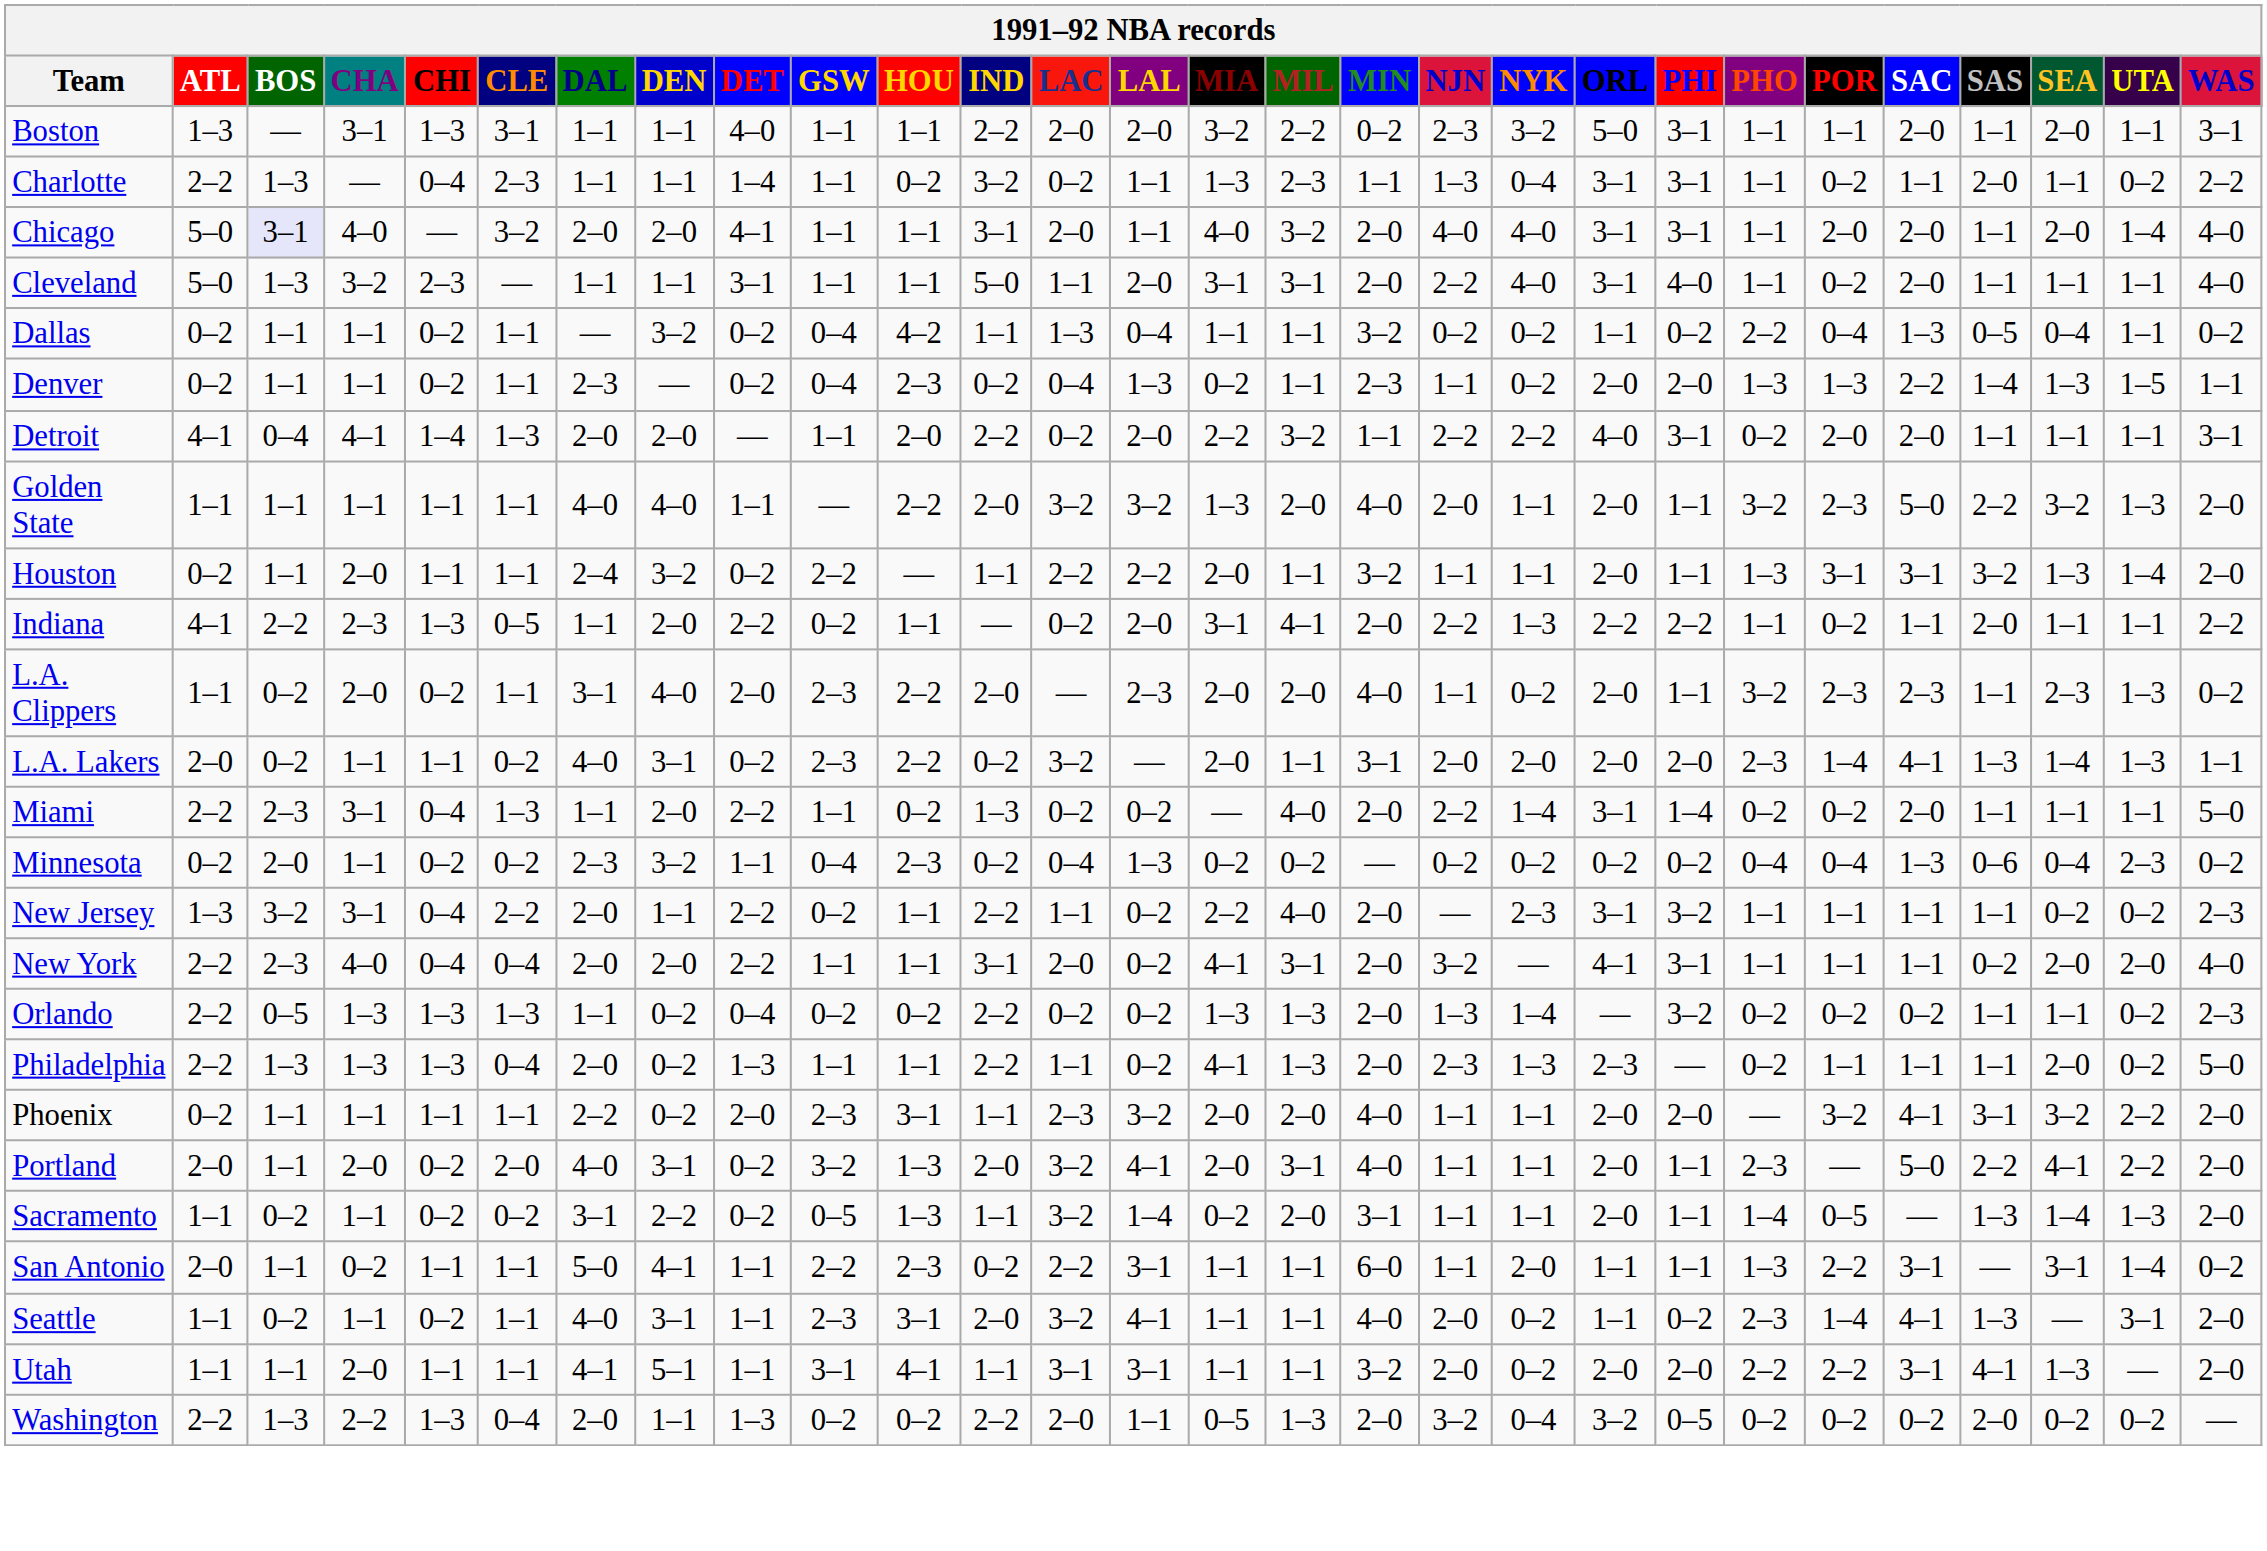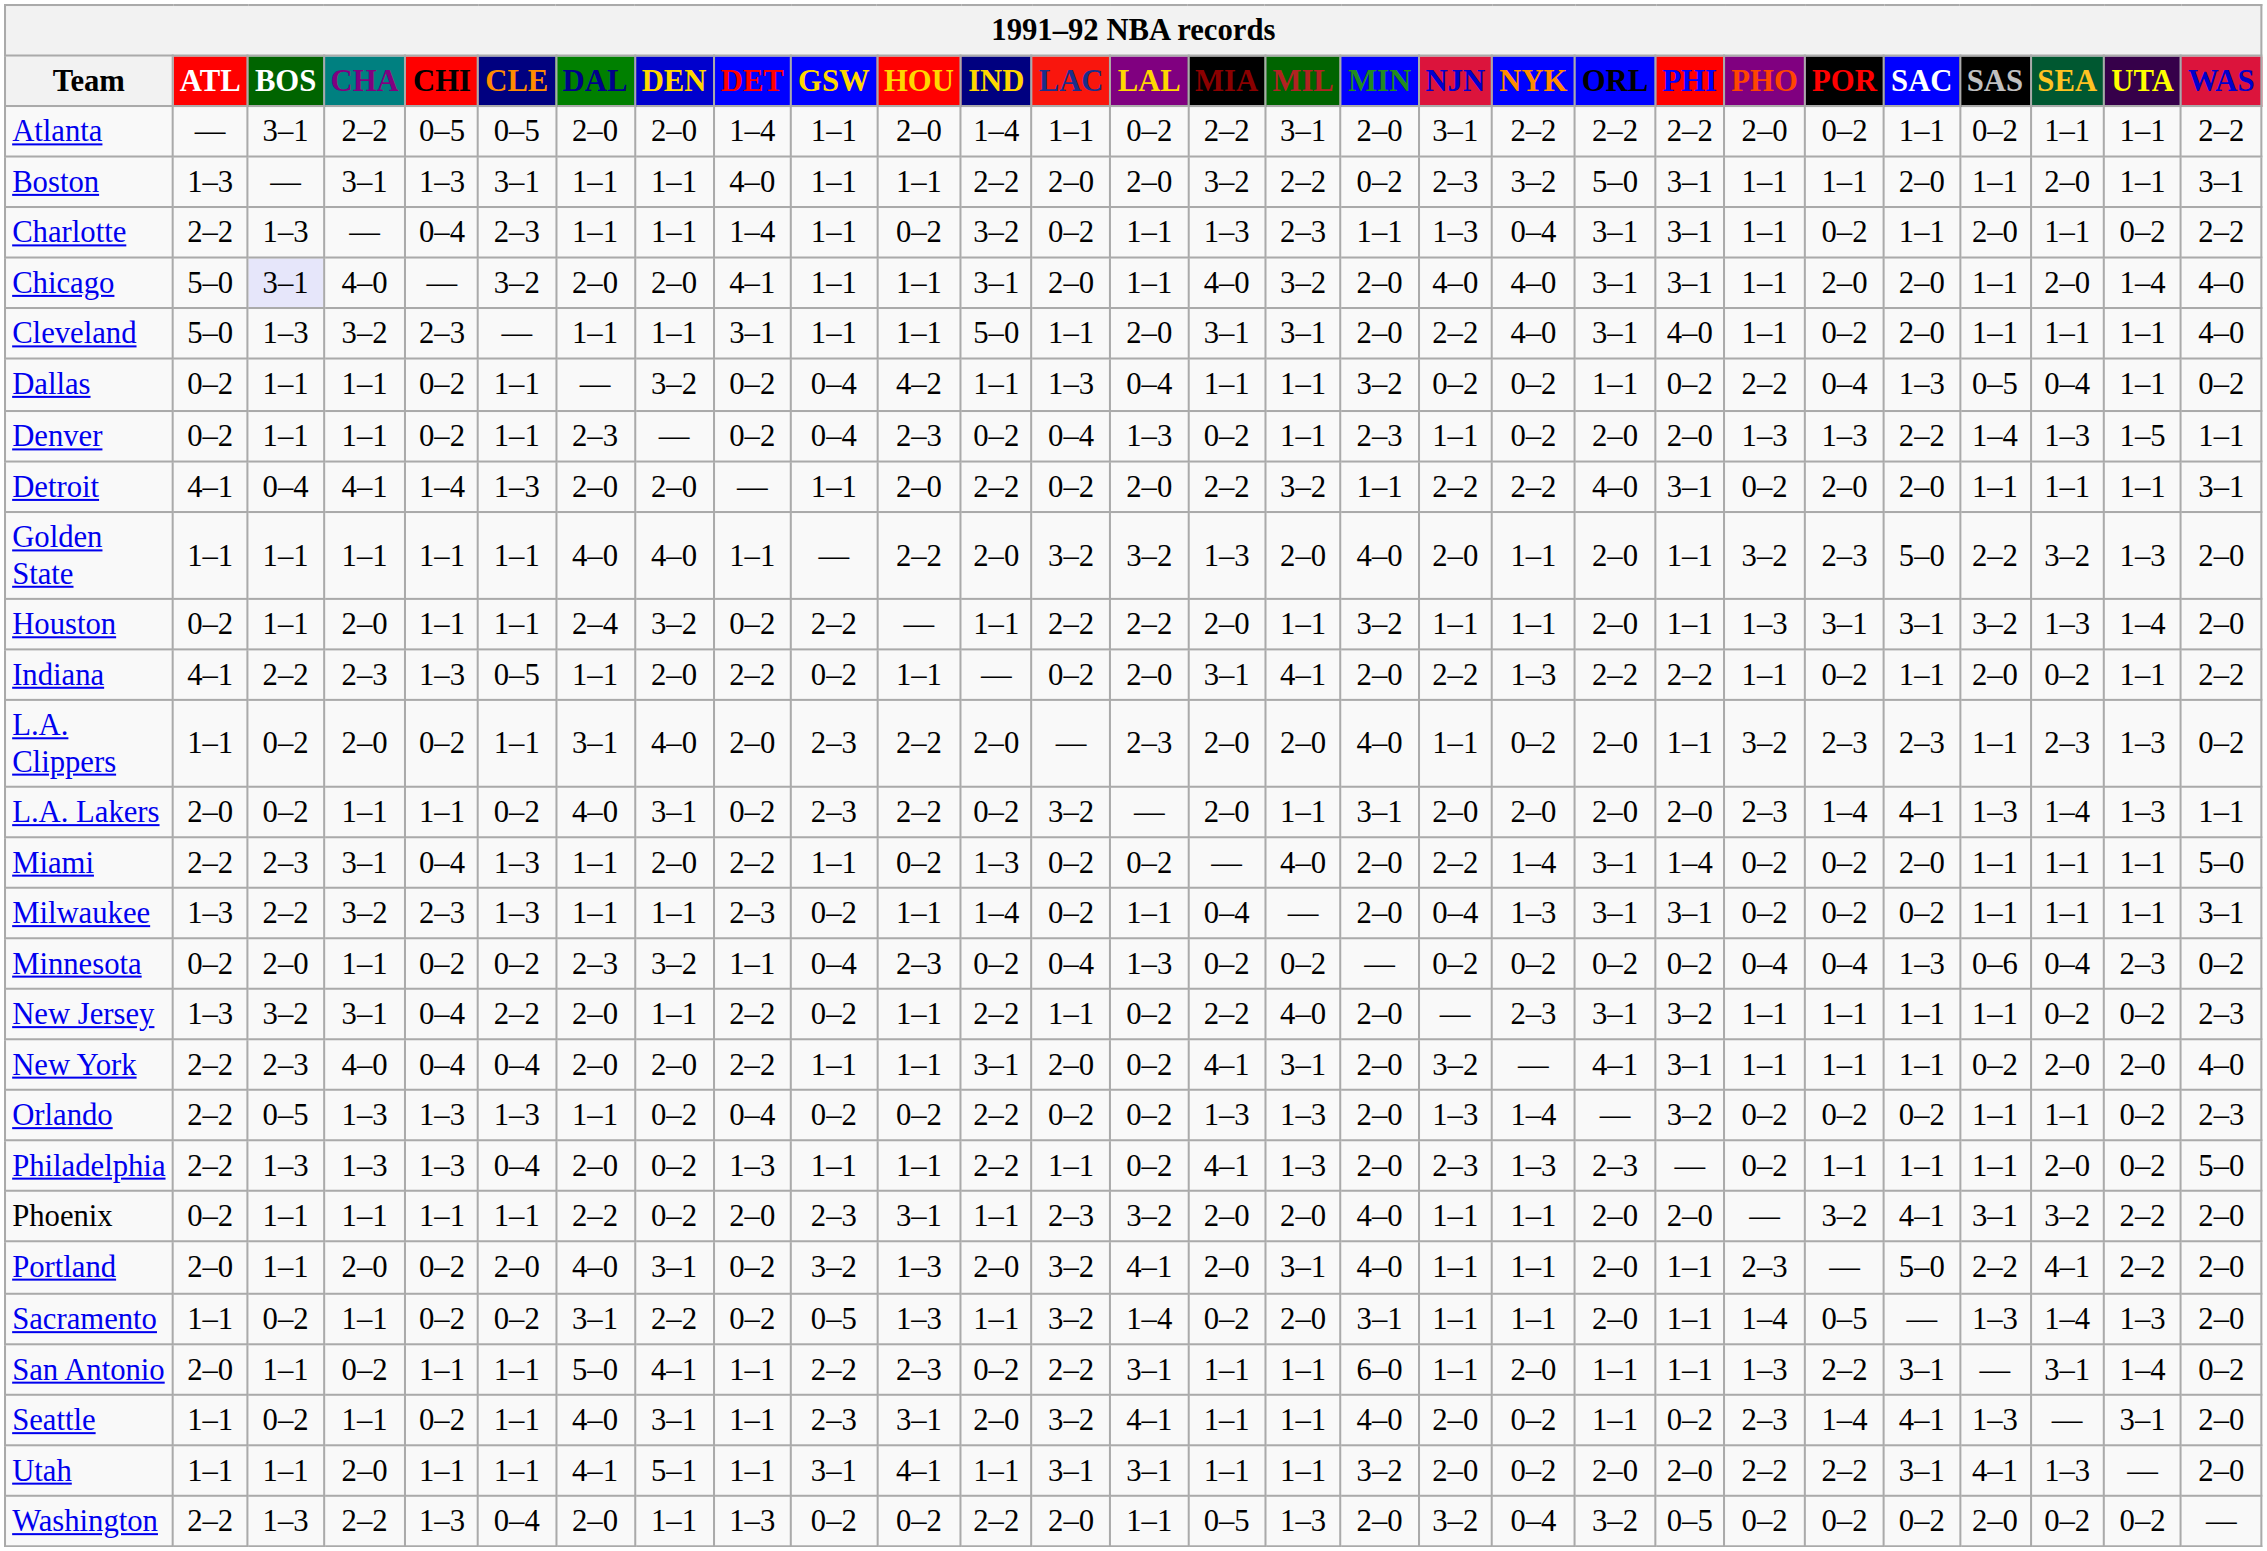+ row: Atlanta | — | 3–1 | 2–2 | 0–5 | 0–5 | 2–0 | 2–0 | 1–4 | 1–1 | 2–0 | 1–4 | 1–1 | 0–2 | 2–2 | 3–1 | 2–0 | 3–1 | 2–2 | 2–2 | 2–2 | 2–0 | 0–2 | 1–1 | 0–2 | 1–1 | 1–1 | 2–2
Indiana | SEA: 1–1 -> 0–2
+ row: Milwaukee | 1–3 | 2–2 | 3–2 | 2–3 | 1–3 | 1–1 | 1–1 | 2–3 | 0–2 | 1–1 | 1–4 | 0–2 | 1–1 | 0–4 | — | 2–0 | 0–4 | 1–3 | 3–1 | 3–1 | 0–2 | 0–2 | 0–2 | 1–1 | 1–1 | 1–1 | 3–1
